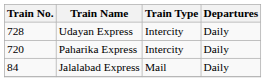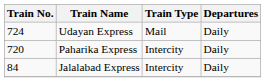Udayan Express | Train No.: 728 -> 724
Udayan Express | Train Type: Intercity -> Mail
Jalalabad Express | Train Type: Mail -> Intercity
